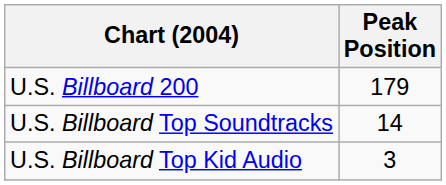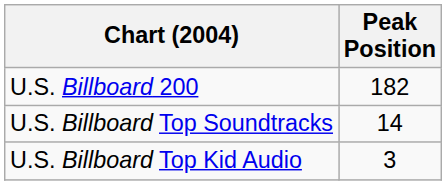U.S. Billboard 200 | Peak Position: 179 -> 182
